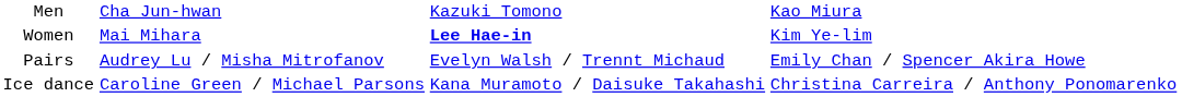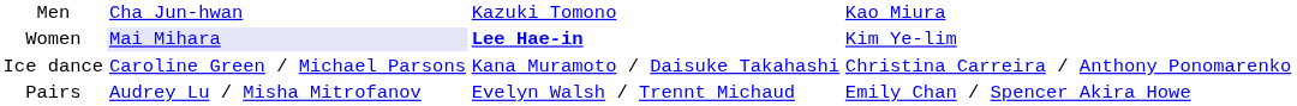Women | column 2: no background -> lavender background
rows swapped: Pairs <-> Ice dance
